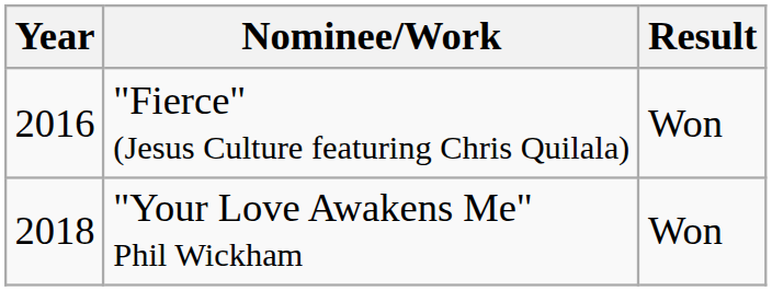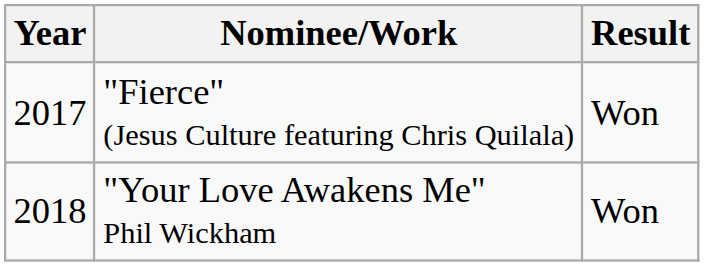"Fierce" (Jesus Culture featuring Chris Quilala) | Year: 2016 -> 2017
